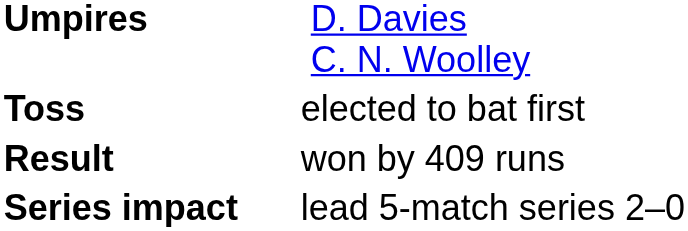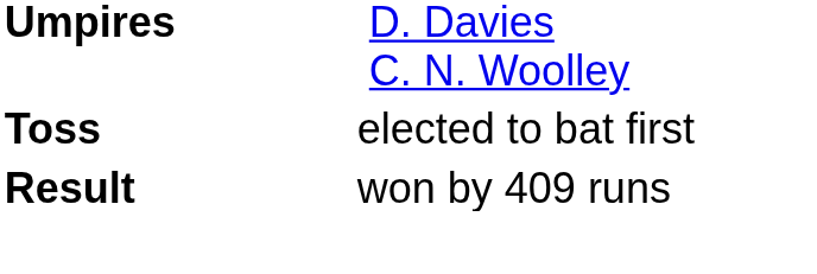- row: Series impact | lead 5-match series 2–0
